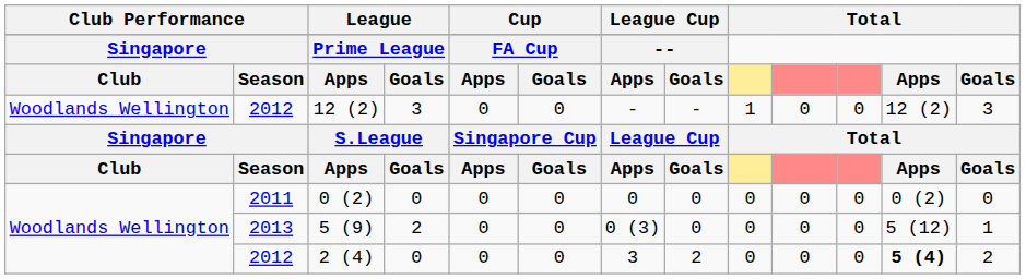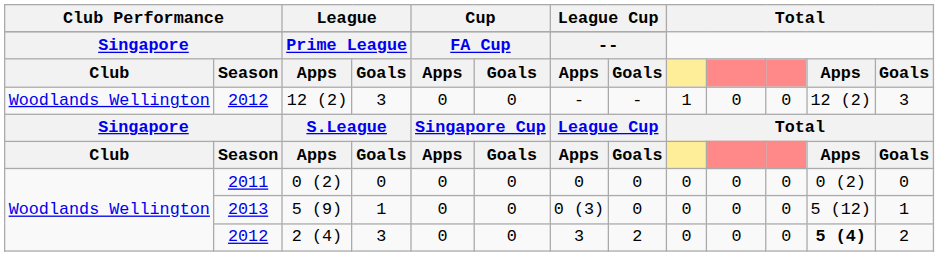5 (9) | column 4: 2 -> 1
2 (4) | column 4: 0 -> 3
